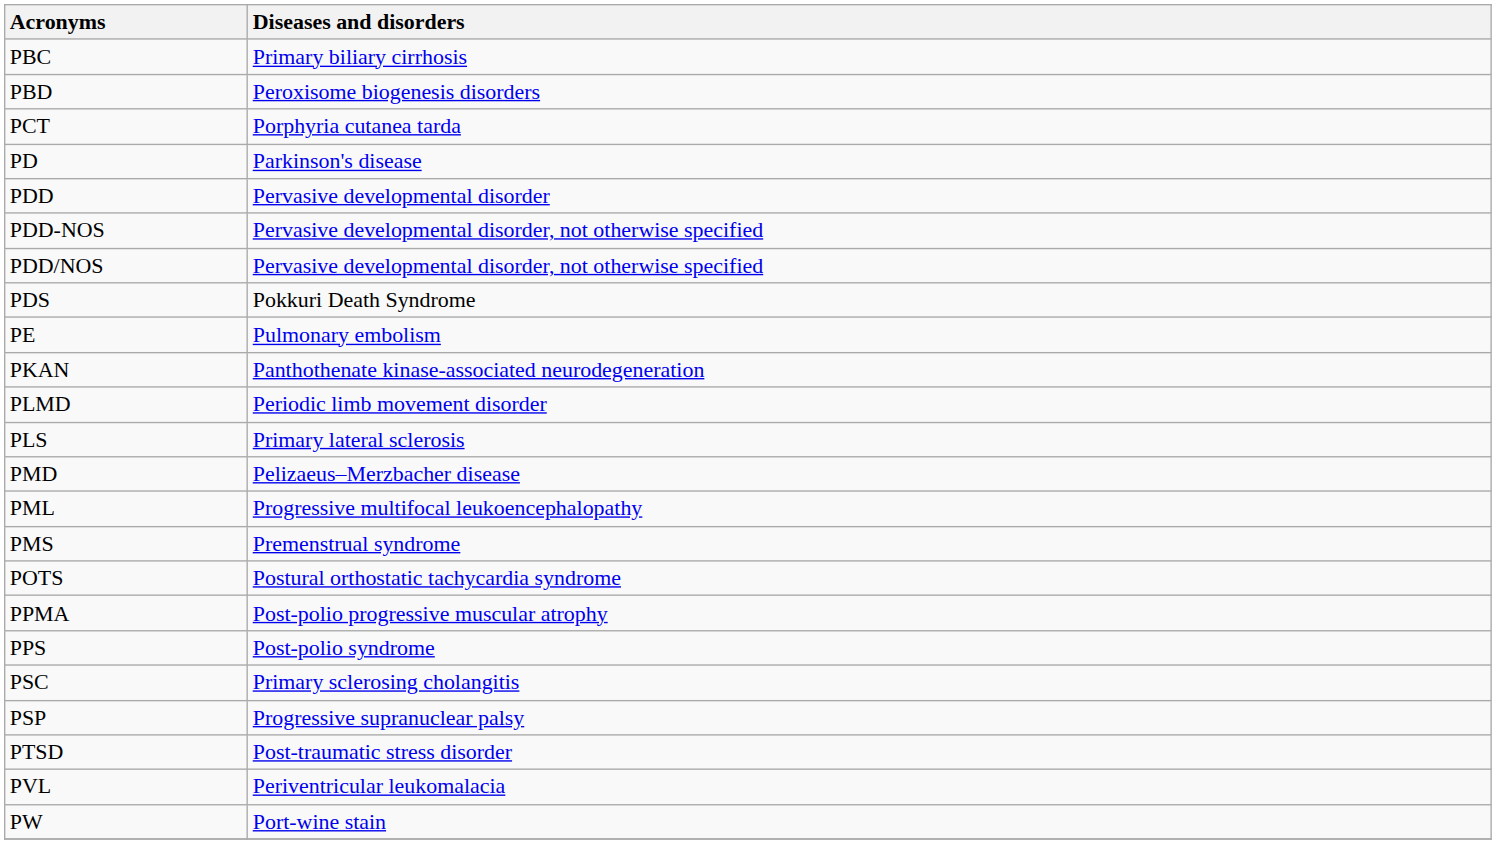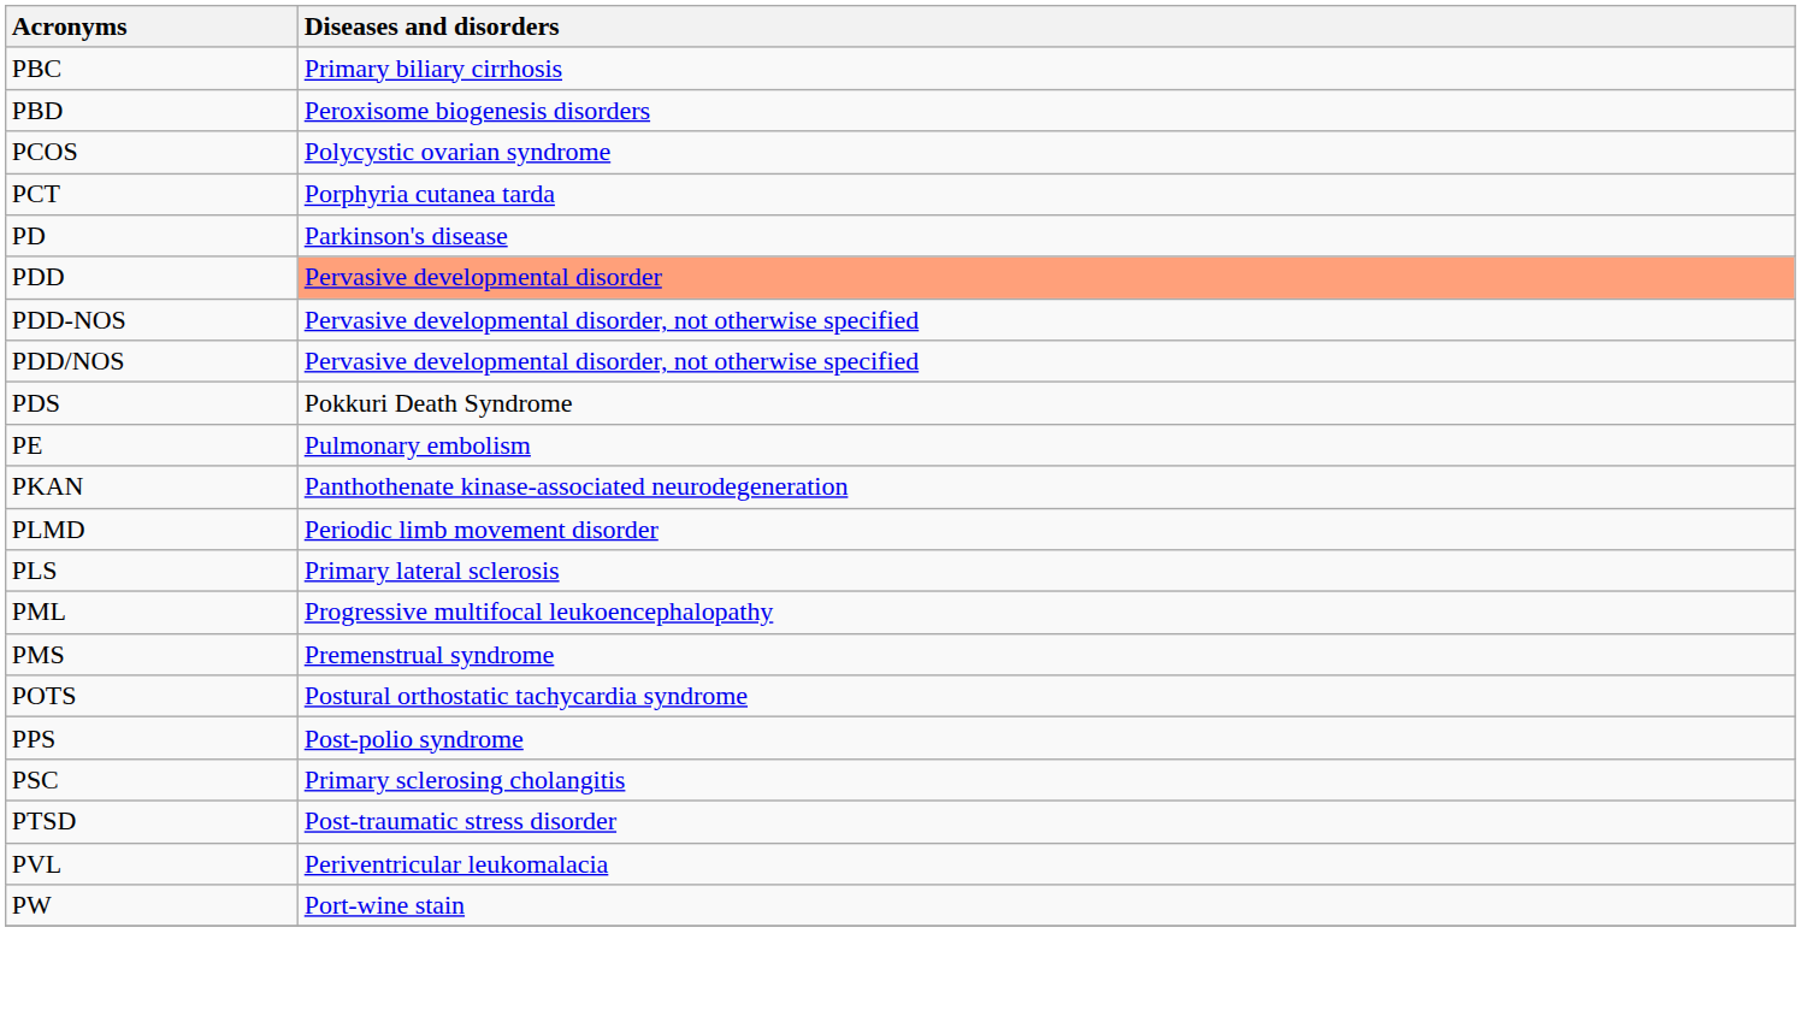+ row: PCOS | Polycystic ovarian syndrome
PDD | Diseases and disorders: no background -> lightsalmon background
- row: PMD | Pelizaeus–Merzbacher disease
- row: PPMA | Post-polio progressive muscular atrophy
- row: PSP | Progressive supranuclear palsy
